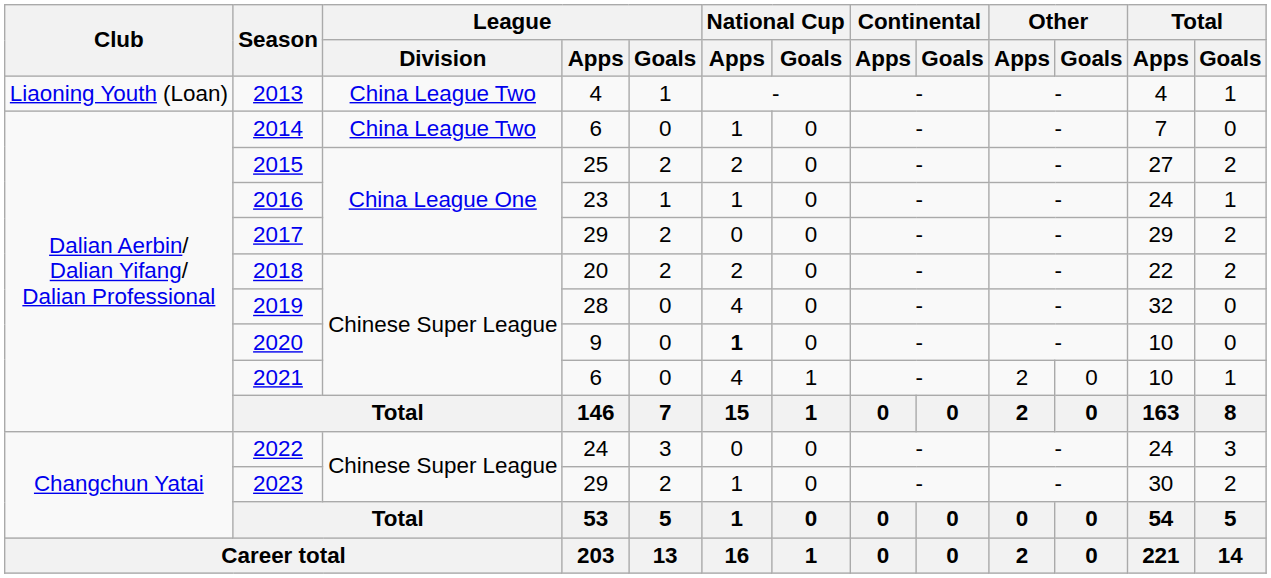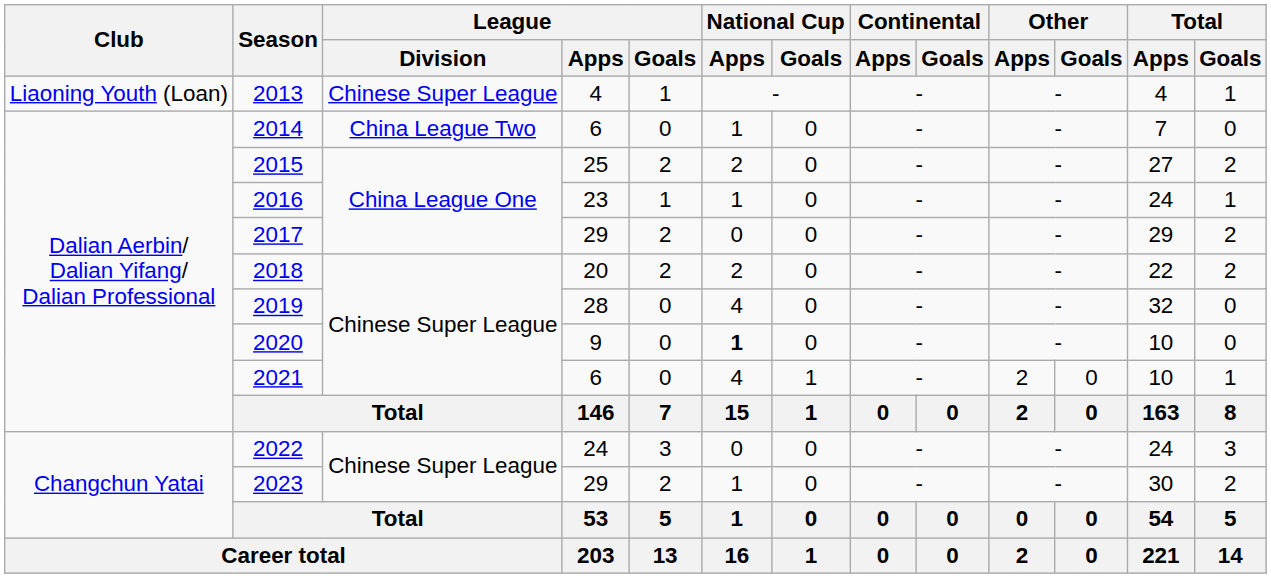2013 | League / Division: China League Two -> Chinese Super League
